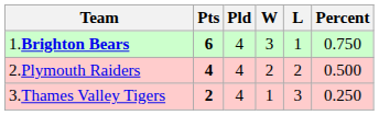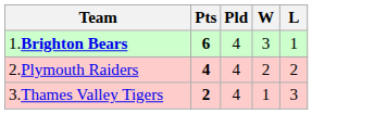- column: Percent | 0.750 | 0.500 | 0.250
